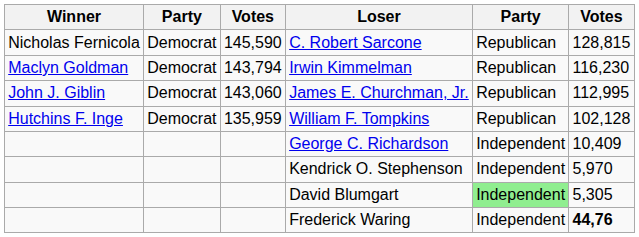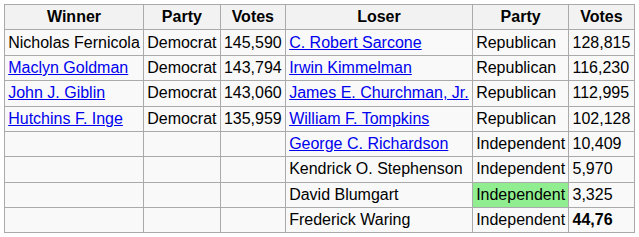David Blumgart | column 6: 5,305 -> 3,325
